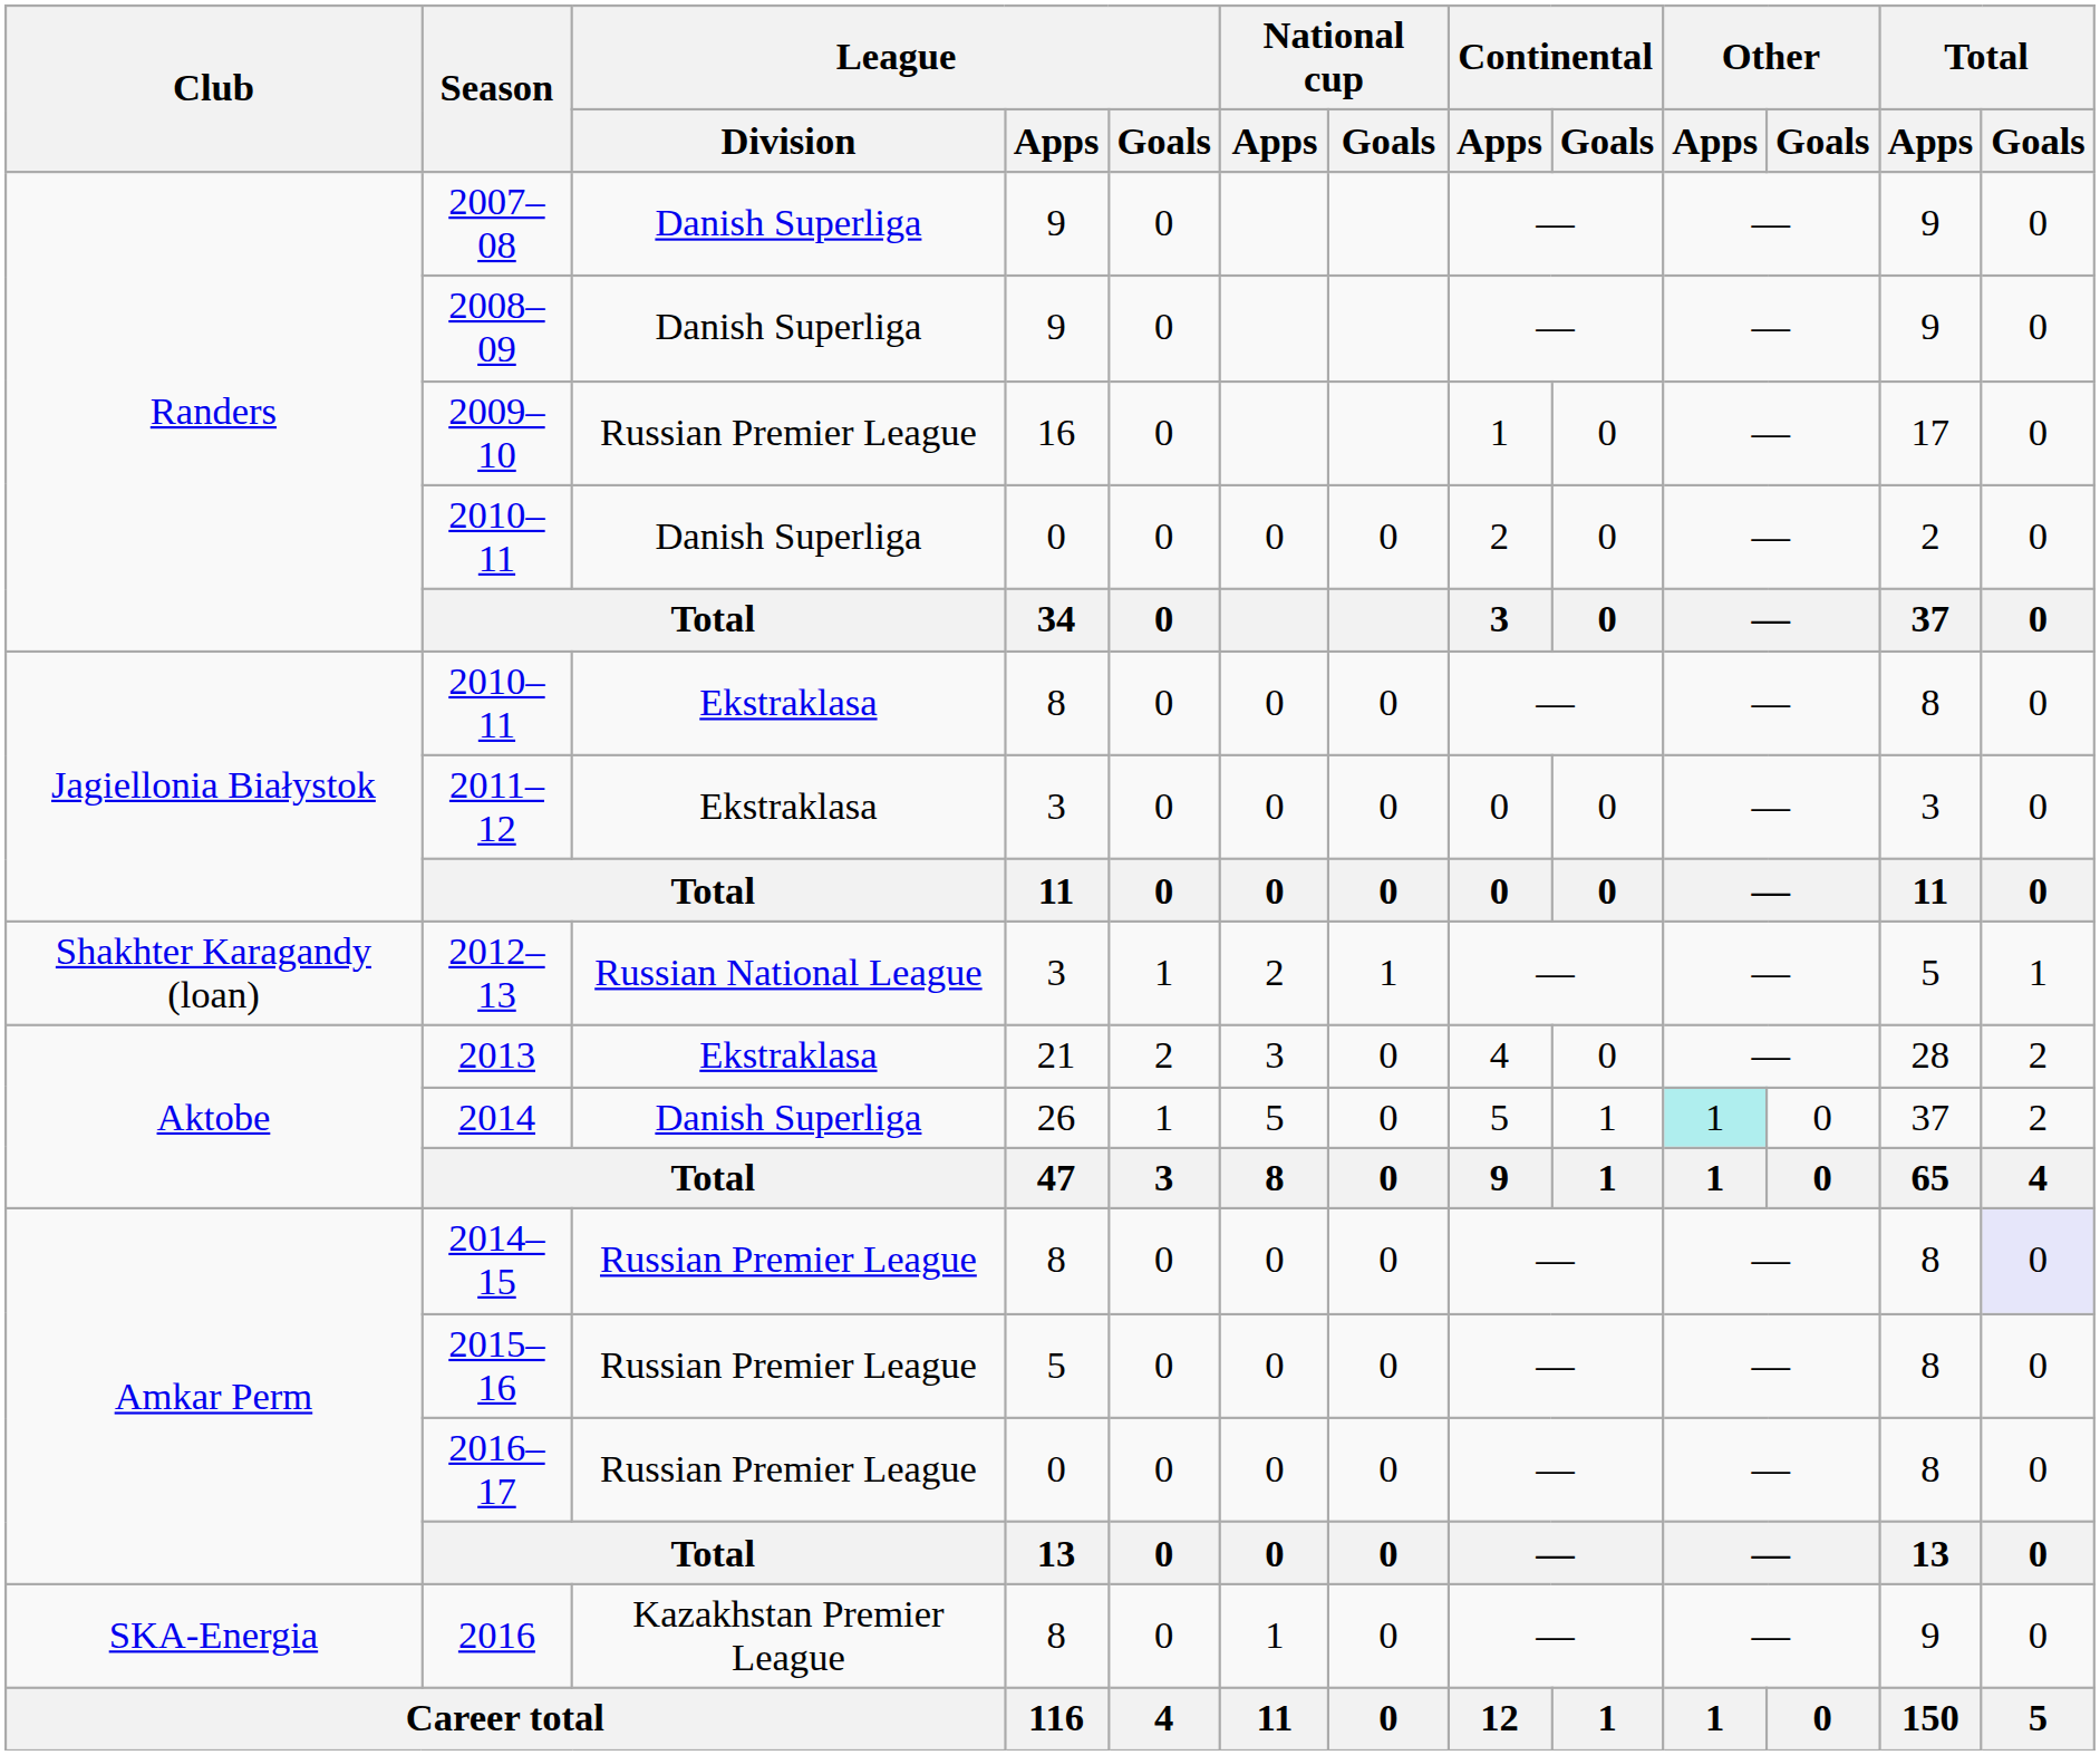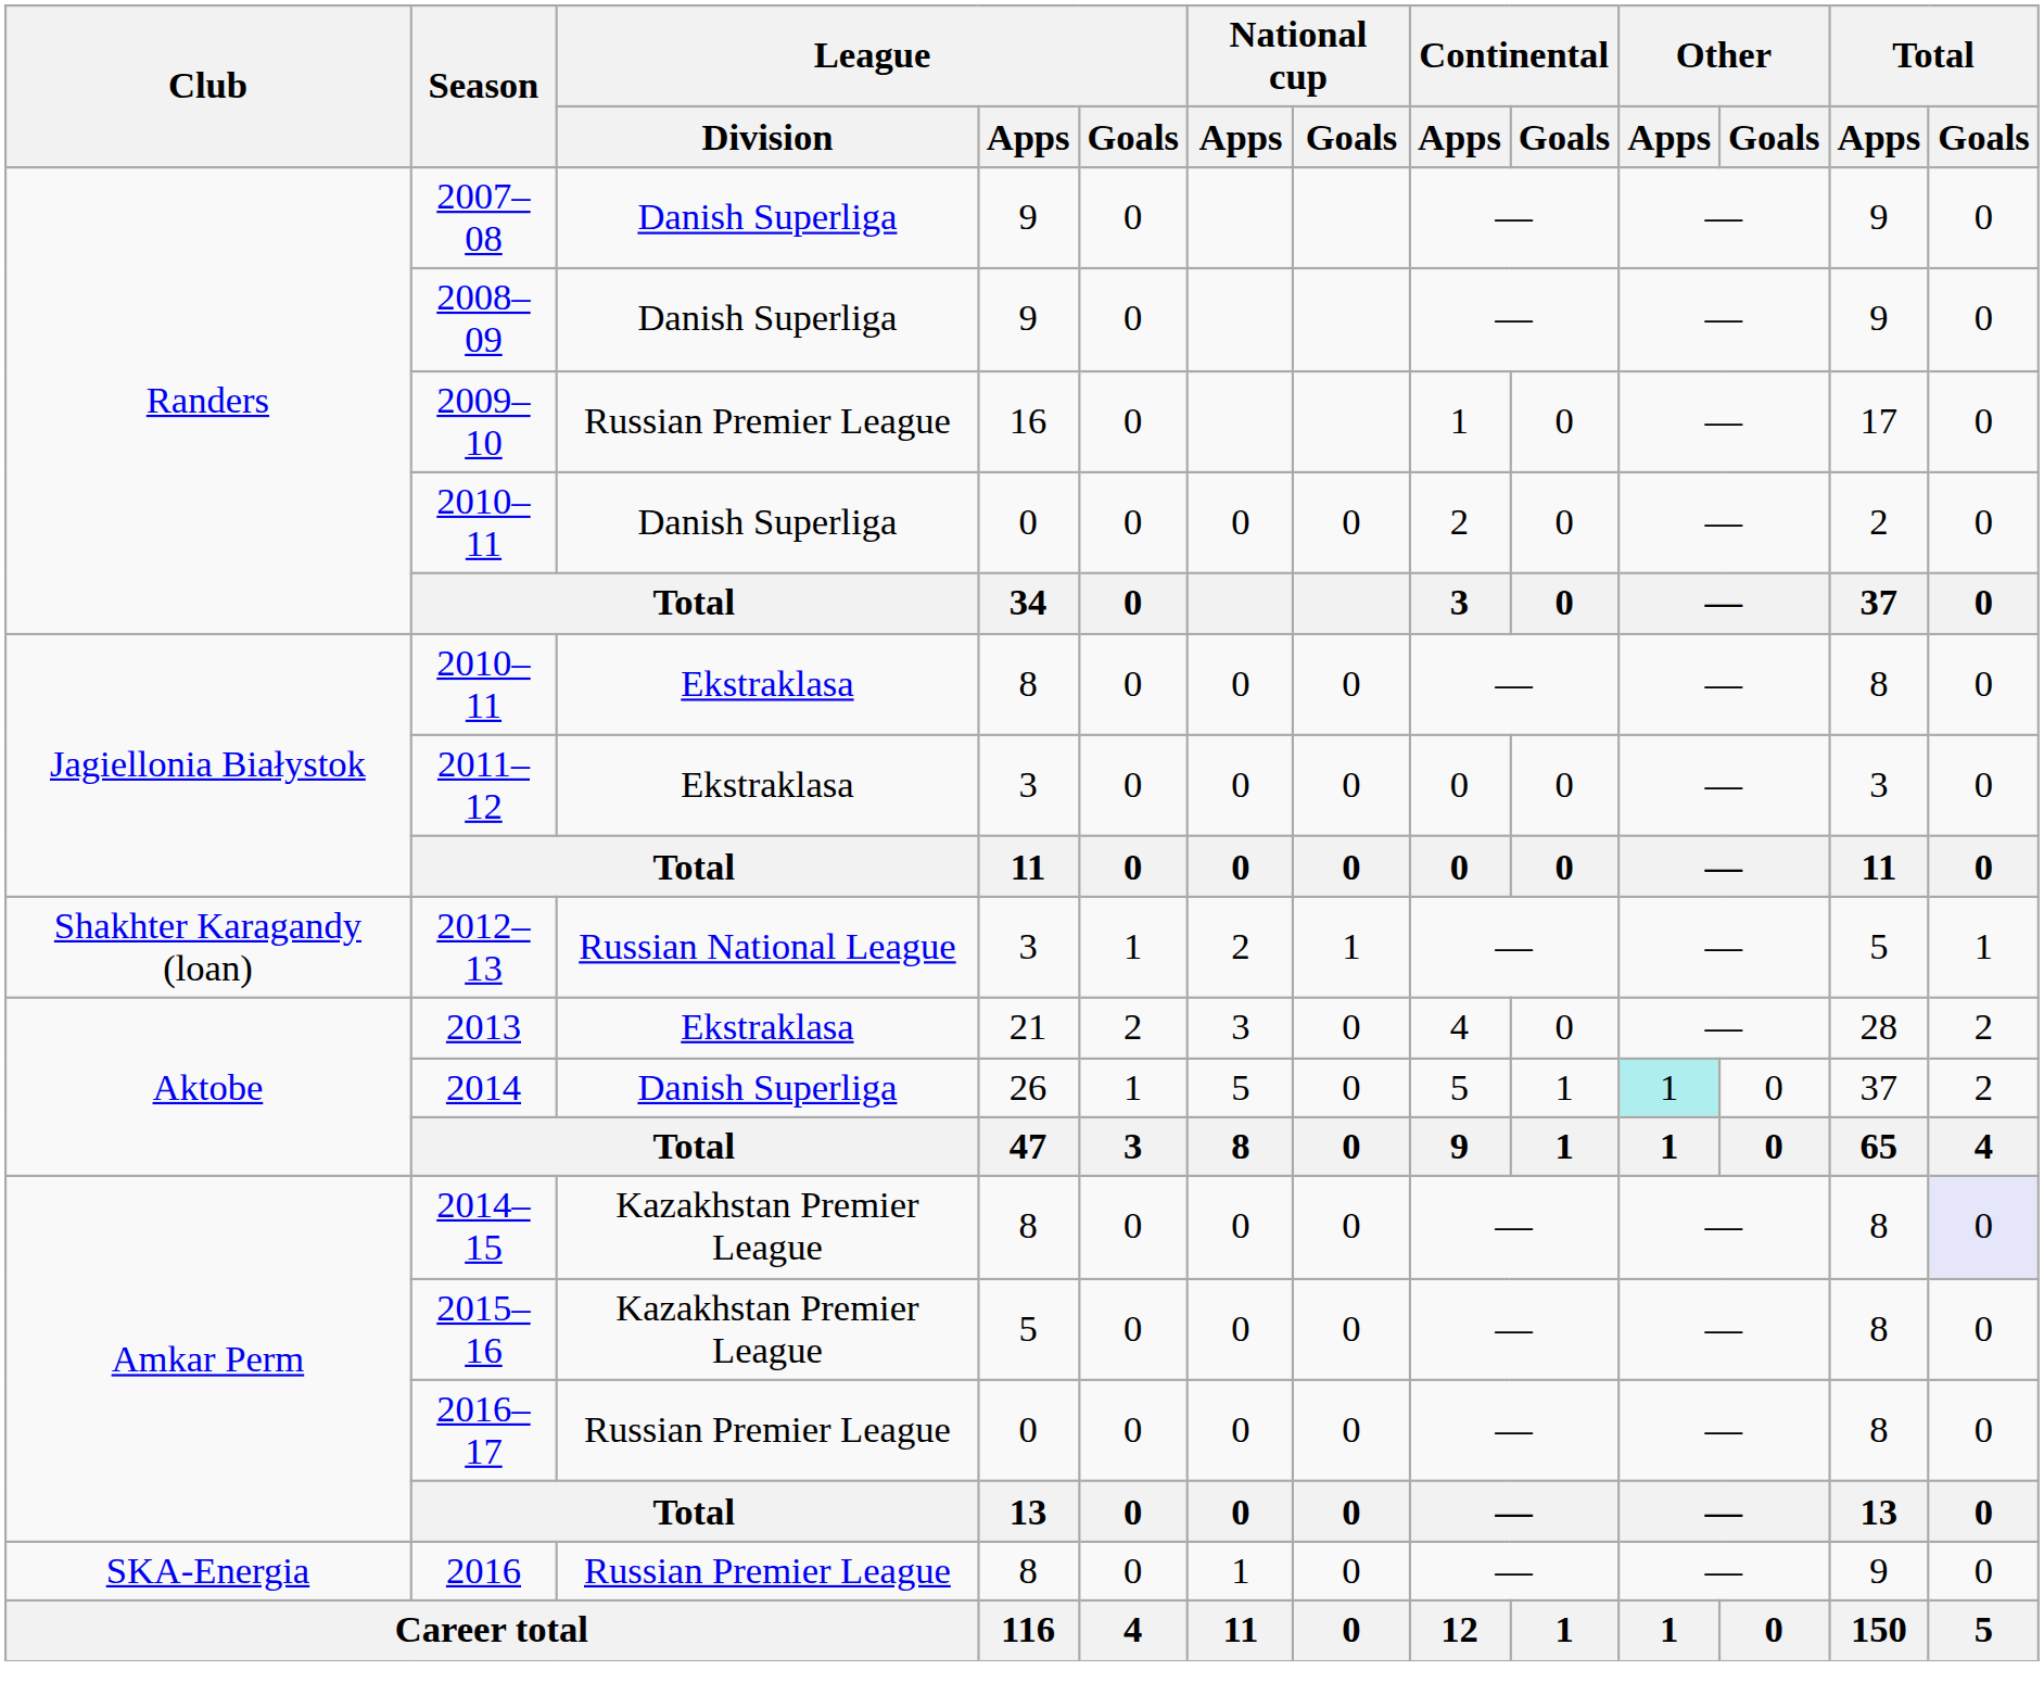2014–15 | League / Division: Russian Premier League -> Kazakhstan Premier League
2015–16 | League / Division: Russian Premier League -> Kazakhstan Premier League
2016 | League / Division: Kazakhstan Premier League -> Russian Premier League
